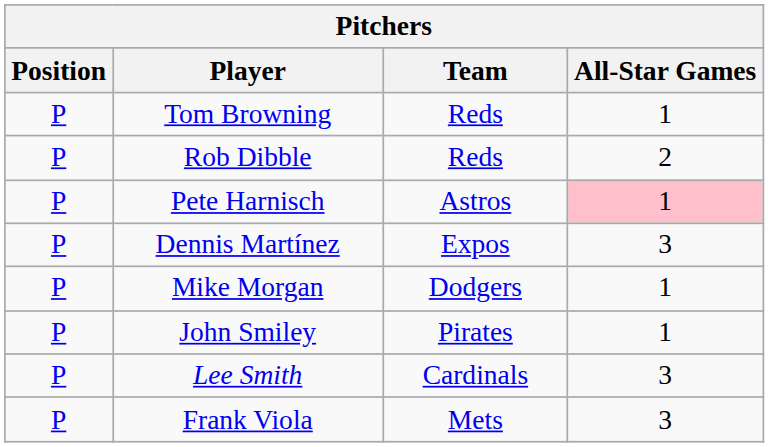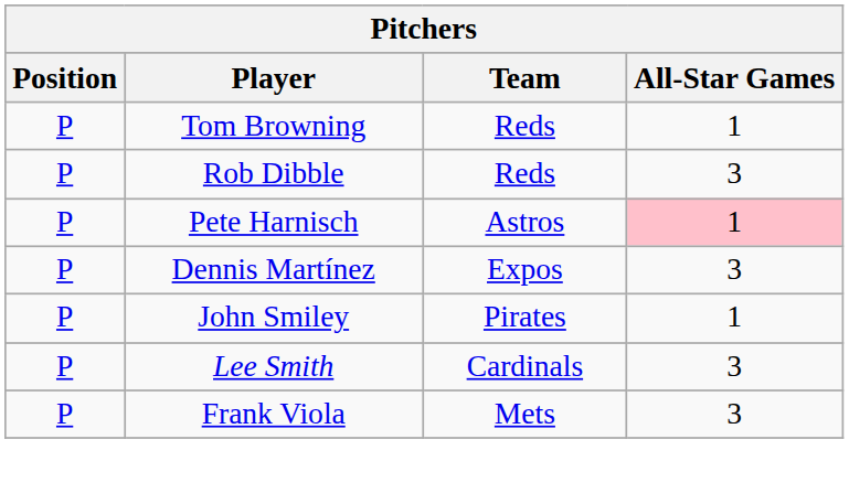Rob Dibble | All-Star Games: 2 -> 3
- row: P | Mike Morgan | Dodgers | 1
